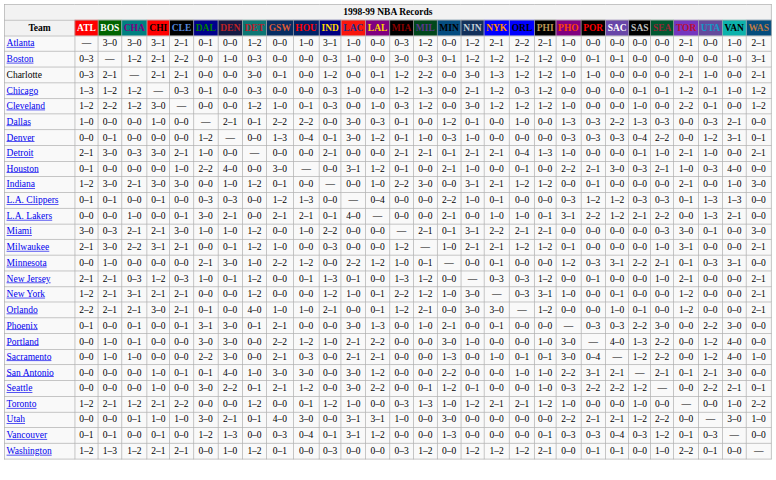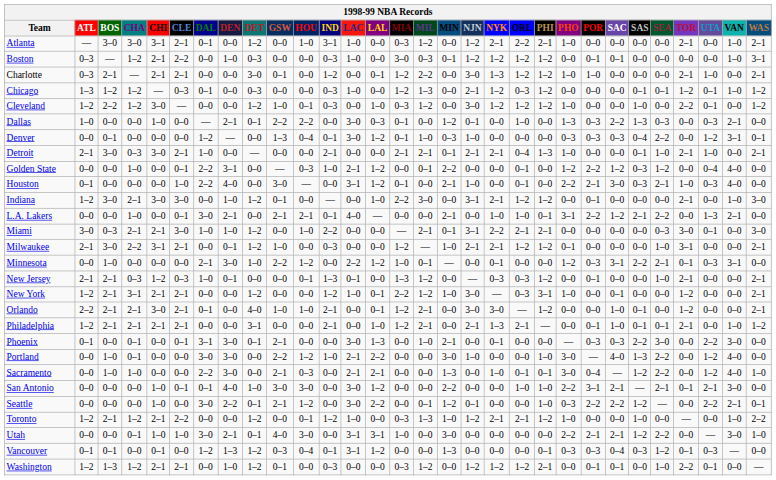+ row: Golden State | 0–0 | 0–0 | 1–0 | 0–0 | 0–1 | 2–2 | 3–1 | 0–0 | — | 0–3 | 1–0 | 2–1 | 1–2 | 0–0 | 0–1 | 2–2 | 0–0 | 0–0 | 0–1 | 0–0 | 1–2 | 2–2 | 1–2 | 0–3 | 1–2 | 0–0 | 0–4 | 4–0 | 0–0
- row: L.A. Clippers | 0–1 | 0–1 | 0–0 | 0–1 | 0–0 | 0–3 | 0–3 | 0–0 | 1–2 | 1–3 | 0–0 | — | 0–4 | 0–0 | 0–0 | 2–2 | 1–0 | 0–1 | 0–0 | 0–0 | 0–3 | 1–2 | 1–2 | 0–3 | 0–3 | 0–1 | 1–3 | 1–3 | 0–0
New Jersey | DET: 1–2 -> 0–0
+ row: Philadelphia | 1–2 | 2–1 | 2–1 | 2–1 | 2–1 | 0–0 | 0–0 | 3–1 | 0–0 | 0–0 | 2–1 | 0–0 | 1–0 | 1–2 | 2–1 | 0–0 | 2–1 | 1–3 | 2–1 | — | 0–0 | 0–1 | 1–0 | 0–1 | 0–1 | 2–1 | 0–0 | 1–0 | 1–2
Vancouver | DET: 0–0 -> 1–2
